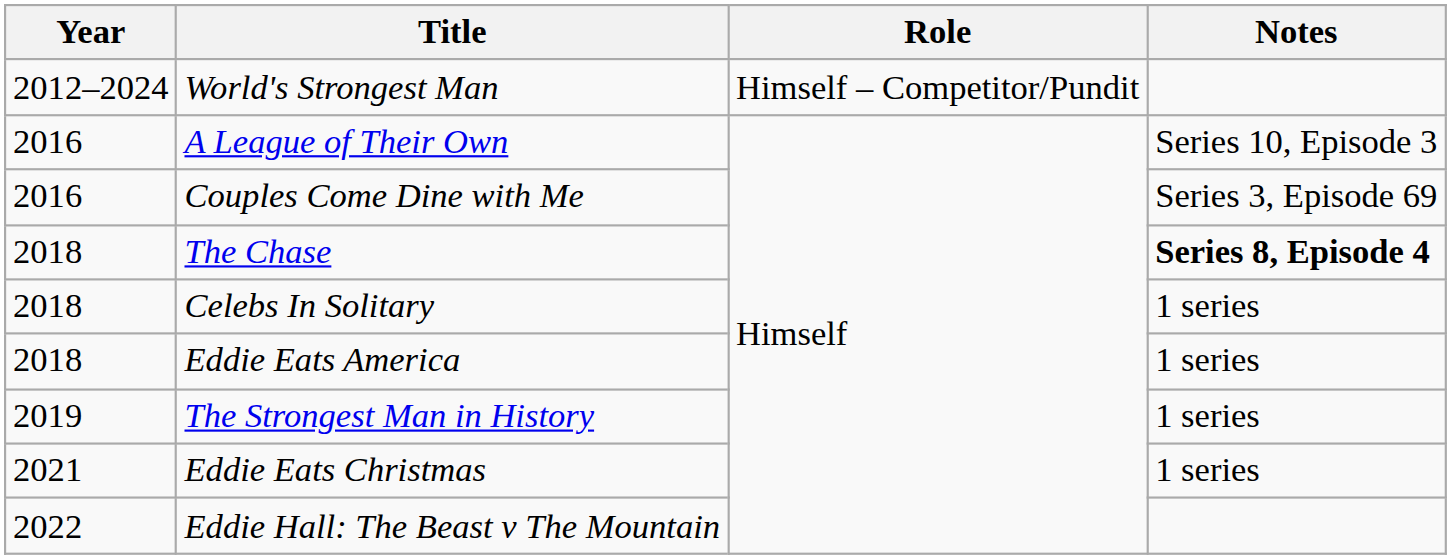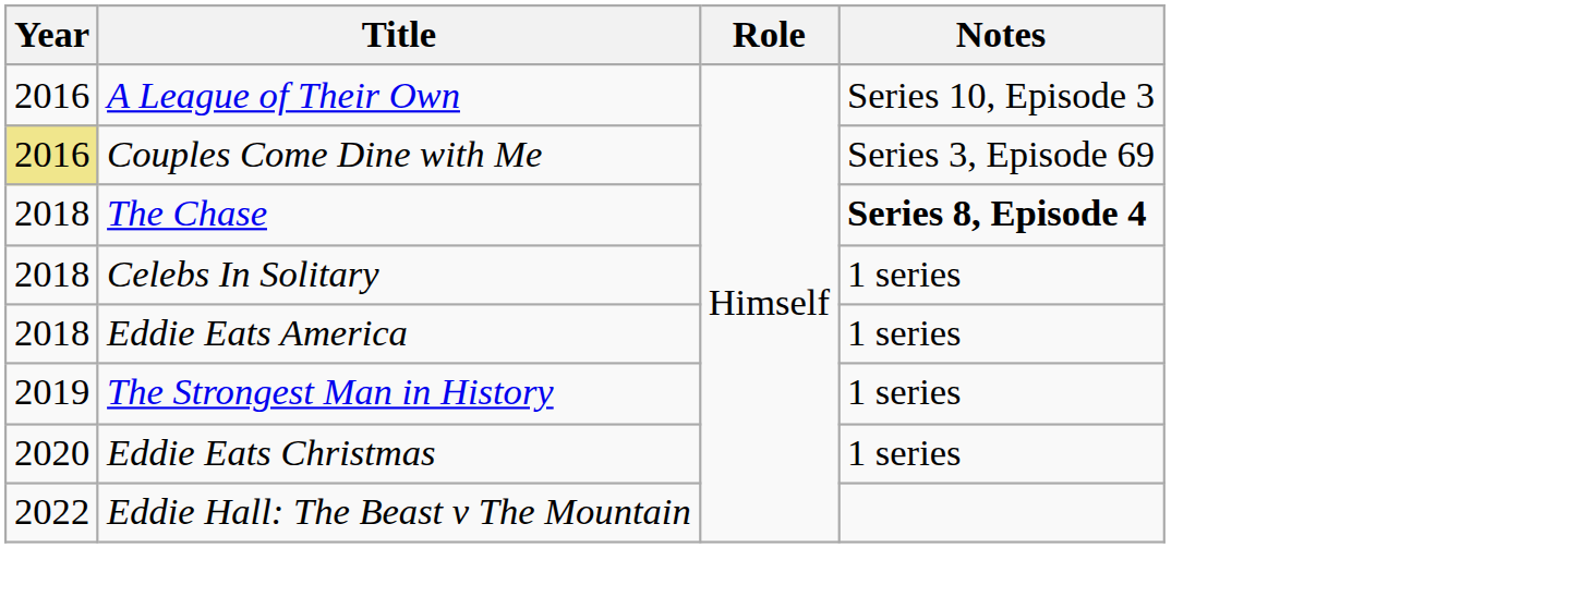- row: 2012–2024 | World's Strongest Man | Himself – Competitor/Pundit
Couples Come Dine with Me | Year: no background -> khaki background
Eddie Eats Christmas | Year: 2021 -> 2020
